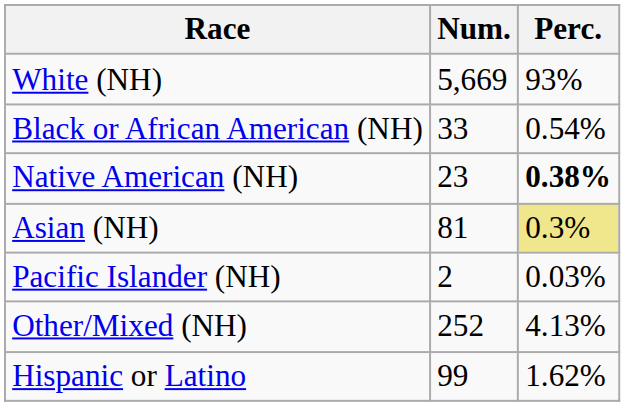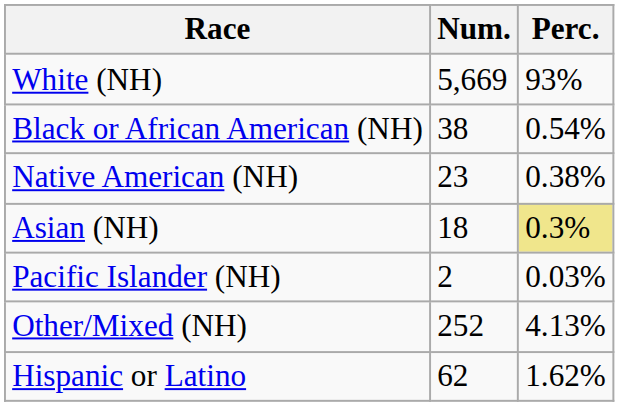Black or African American (NH) | Num.: 33 -> 38
Native American (NH) | Perc.: bold -> normal
Asian (NH) | Num.: 81 -> 18
Hispanic or Latino | Num.: 99 -> 62
